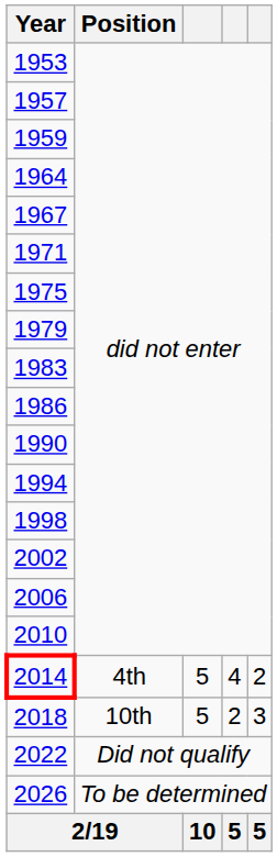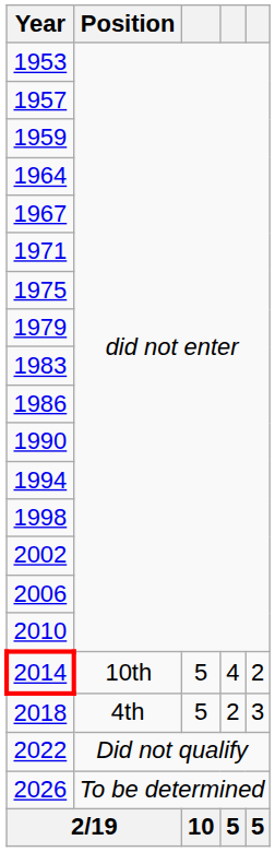2014 | Position: 4th -> 10th
2018 | Position: 10th -> 4th
